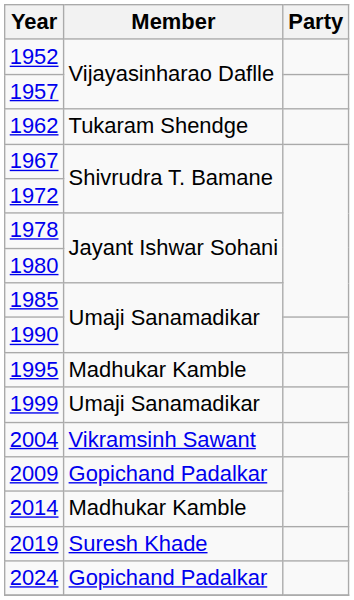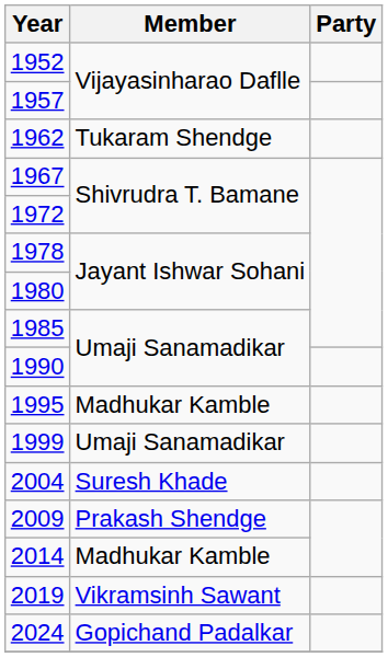2004 | Member: Vikramsinh Sawant -> Suresh Khade
2009 | Member: Gopichand Padalkar -> Prakash Shendge
2019 | Member: Suresh Khade -> Vikramsinh Sawant
